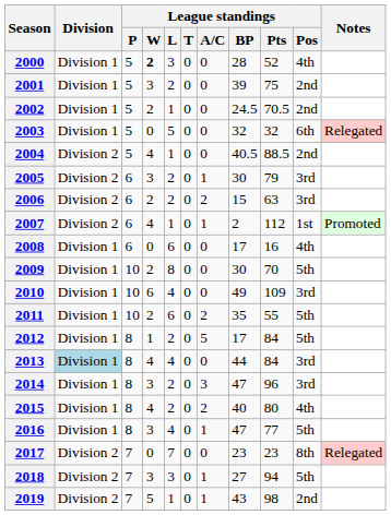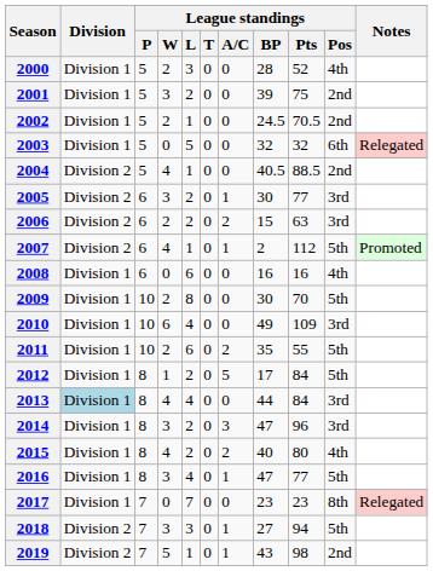2000 | League standings / W: bold -> normal
2005 | League standings / Pts: 79 -> 77
2007 | League standings / Pos: 1st -> 5th
2008 | League standings / BP: 17 -> 16
2017 | Division: Division 2 -> Division 1
